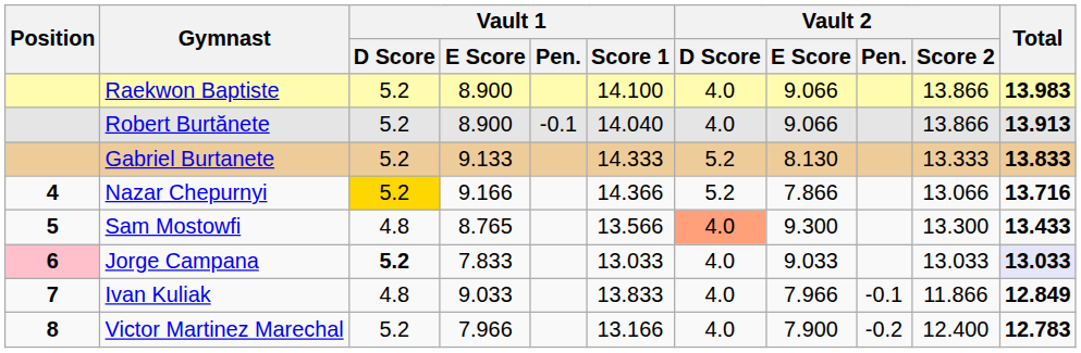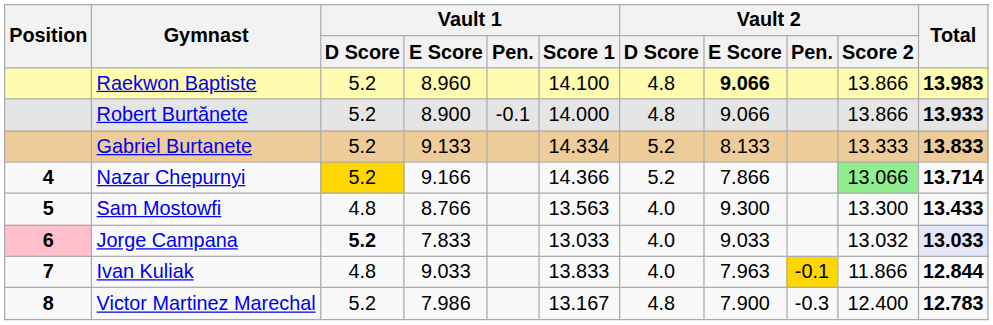Raekwon Baptiste | Vault 1 / E Score: 8.900 -> 8.960
Raekwon Baptiste | Vault 2 / D Score: 4.0 -> 4.8
Raekwon Baptiste | Vault 2 / E Score: normal -> bold
Robert Burtănete | Vault 1 / Score 1: 14.040 -> 14.000
Robert Burtănete | Vault 2 / D Score: 4.0 -> 4.8
Robert Burtănete | Total: 13.913 -> 13.933
Gabriel Burtanete | Vault 1 / Score 1: 14.333 -> 14.334
Gabriel Burtanete | Vault 2 / E Score: 8.130 -> 8.133
Nazar Chepurnyi | Vault 2 / Score 2: no background -> lightgreen background
Nazar Chepurnyi | Total: 13.716 -> 13.714
Sam Mostowfi | Vault 1 / E Score: 8.765 -> 8.766
Sam Mostowfi | Vault 1 / Score 1: 13.566 -> 13.563
Sam Mostowfi | Vault 2 / D Score: lightsalmon background -> no background
Jorge Campana | Vault 2 / Score 2: 13.033 -> 13.032
Ivan Kuliak | Vault 2 / E Score: 7.966 -> 7.963
Ivan Kuliak | Vault 2 / Pen.: no background -> gold background
Ivan Kuliak | Total: 12.849 -> 12.844
Victor Martinez Marechal | Vault 1 / E Score: 7.966 -> 7.986
Victor Martinez Marechal | Vault 1 / Score 1: 13.166 -> 13.167
Victor Martinez Marechal | Vault 2 / D Score: 4.0 -> 4.8
Victor Martinez Marechal | Vault 2 / Pen.: -0.2 -> -0.3
